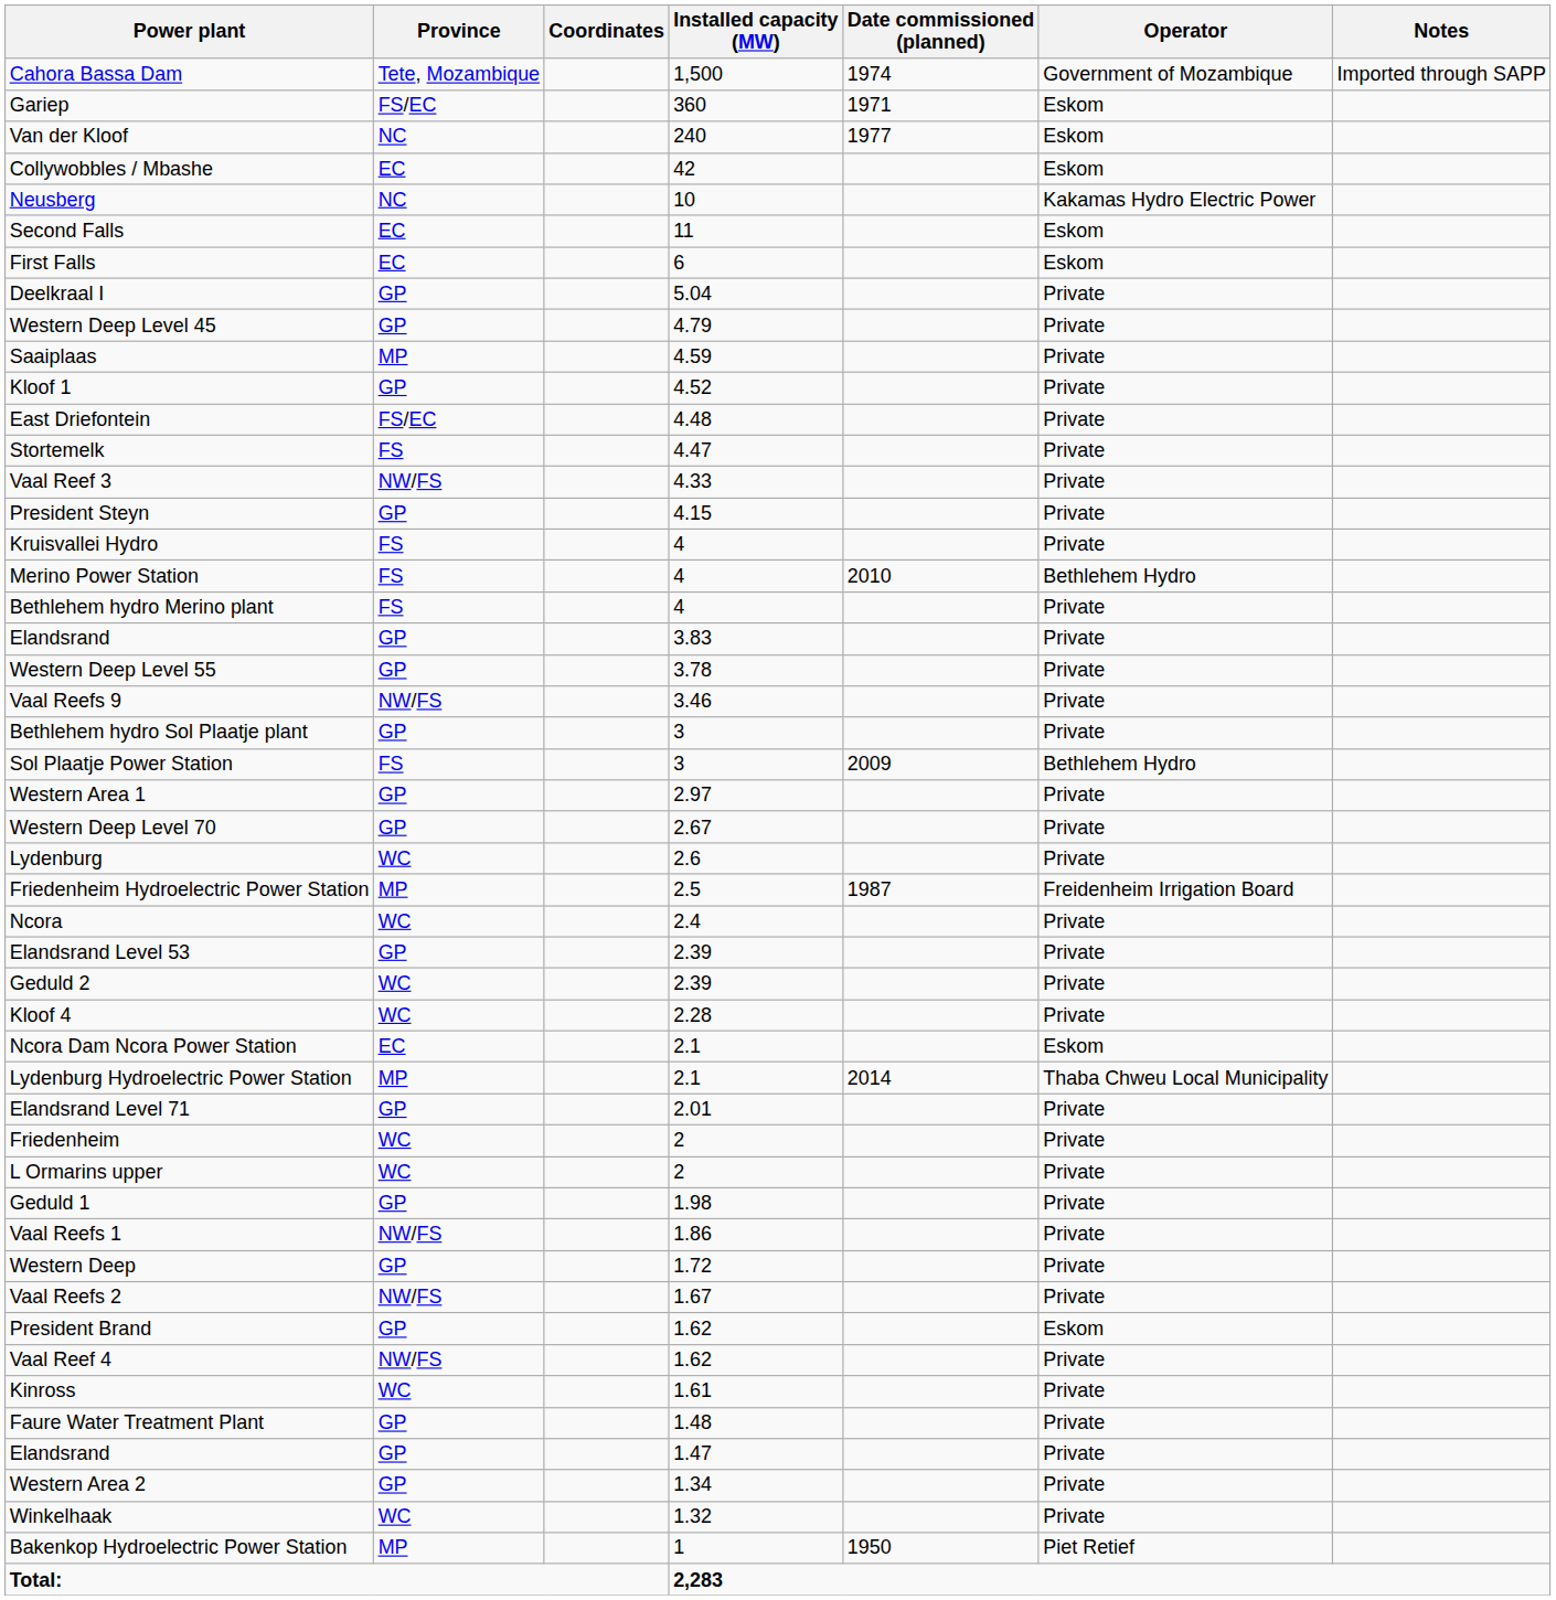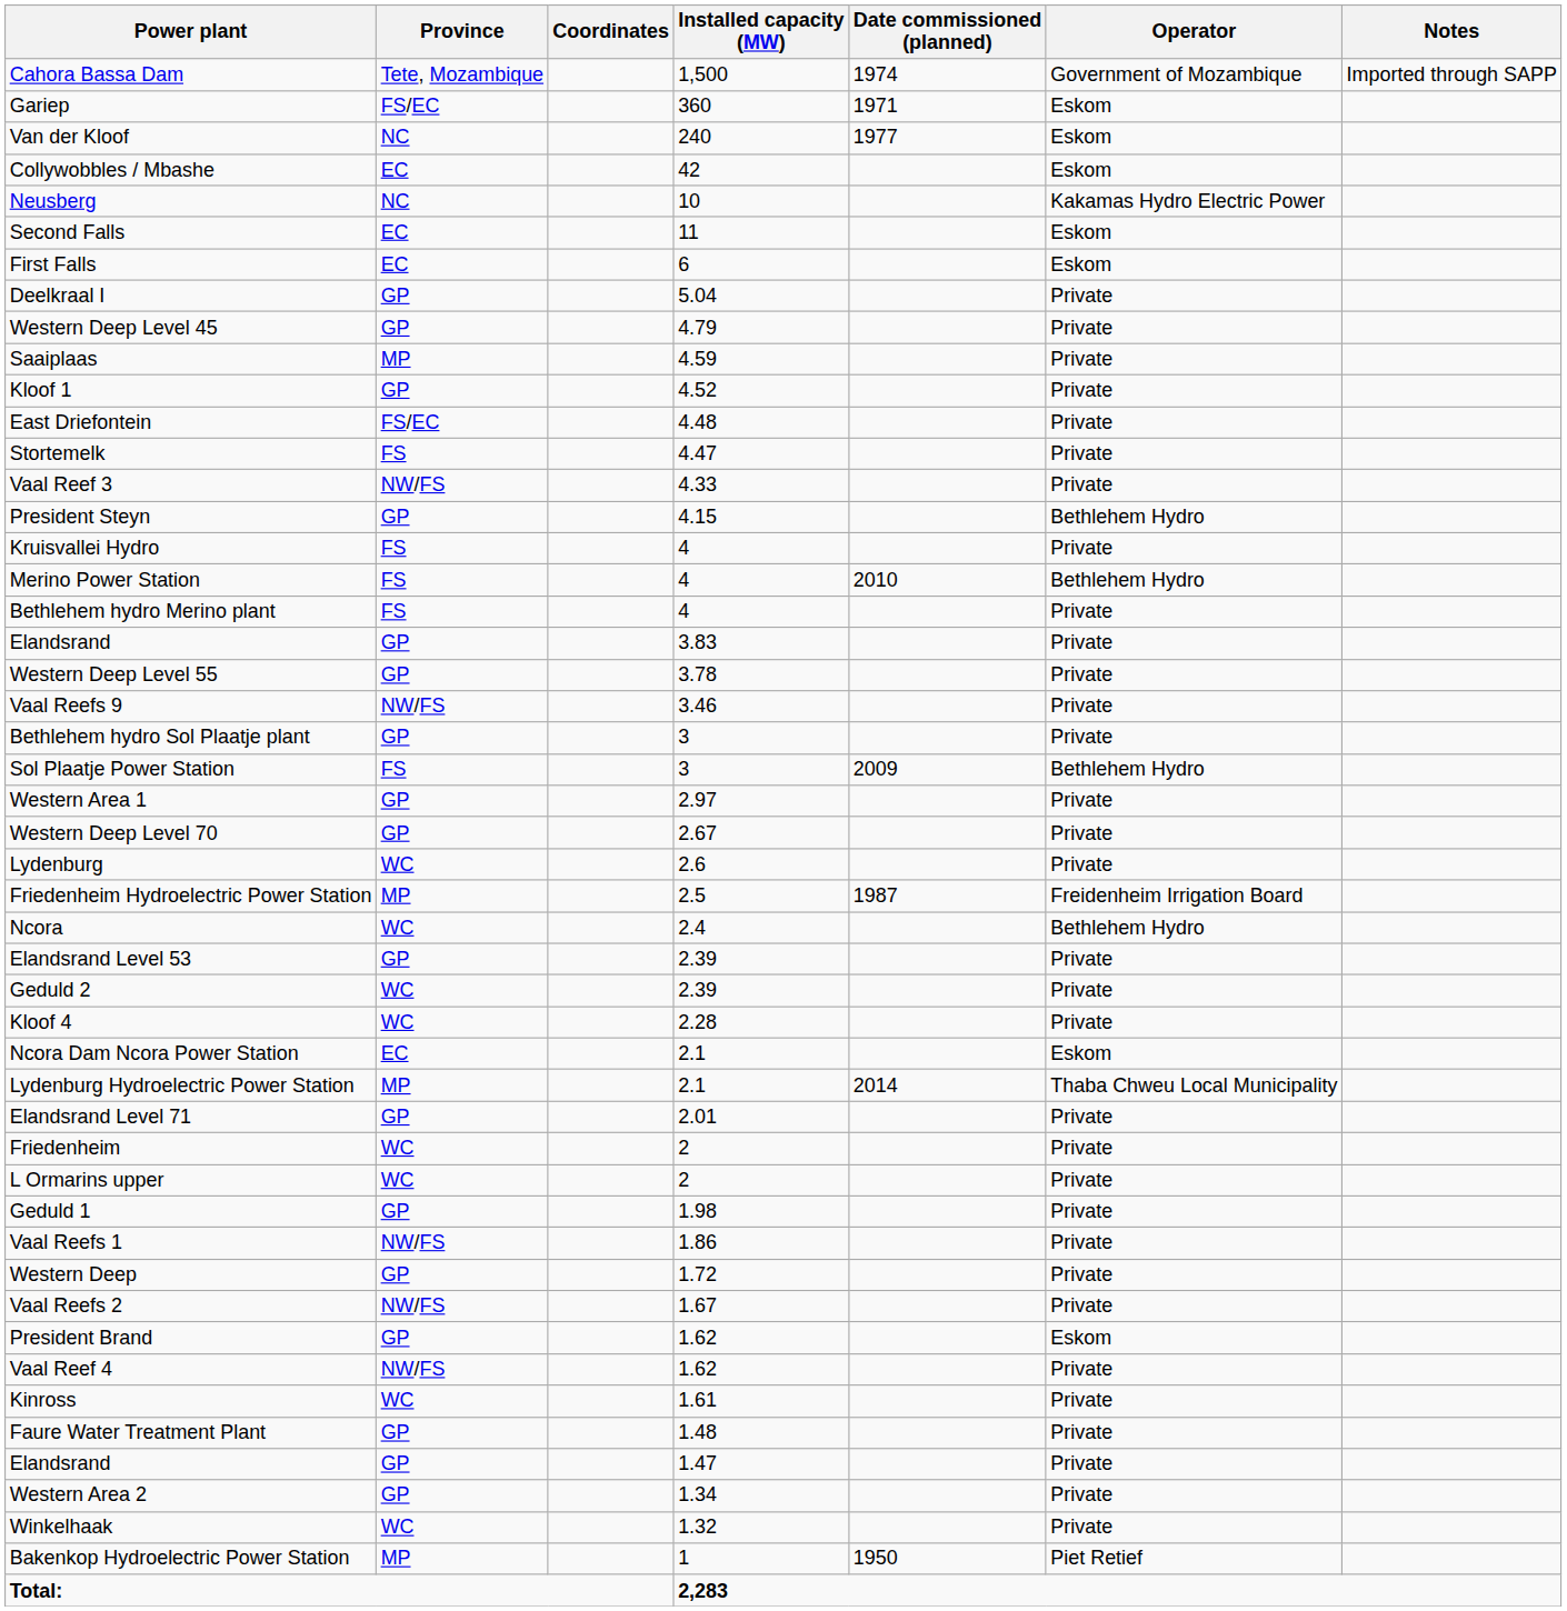President Steyn | Operator: Private -> Bethlehem Hydro
Ncora | Operator: Private -> Bethlehem Hydro
